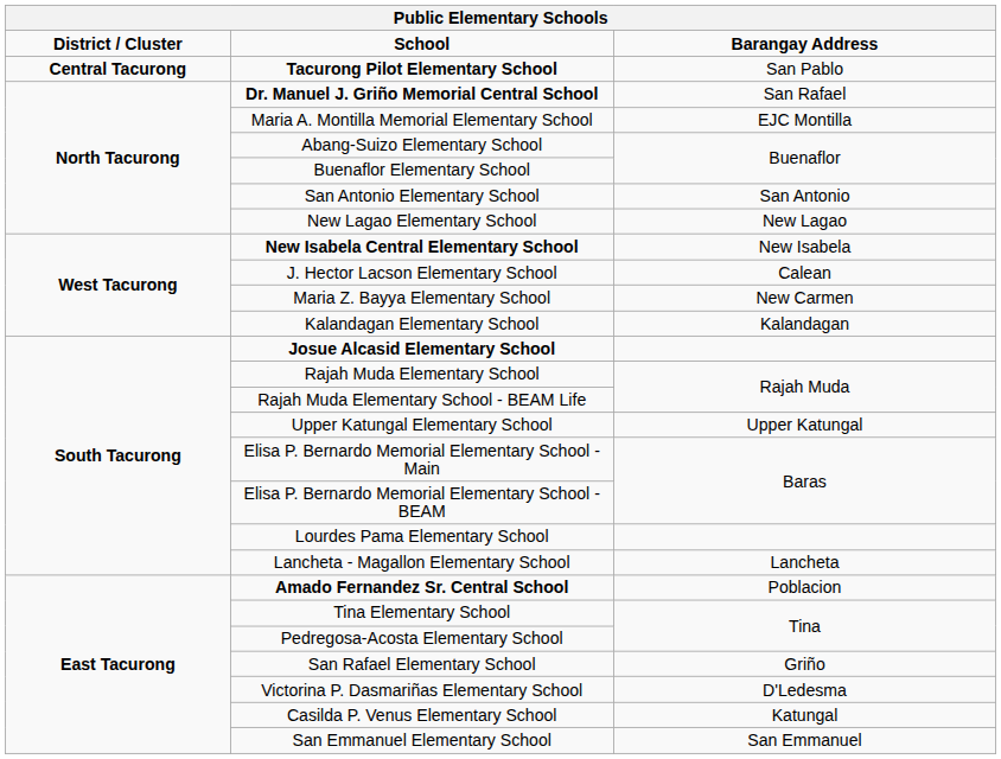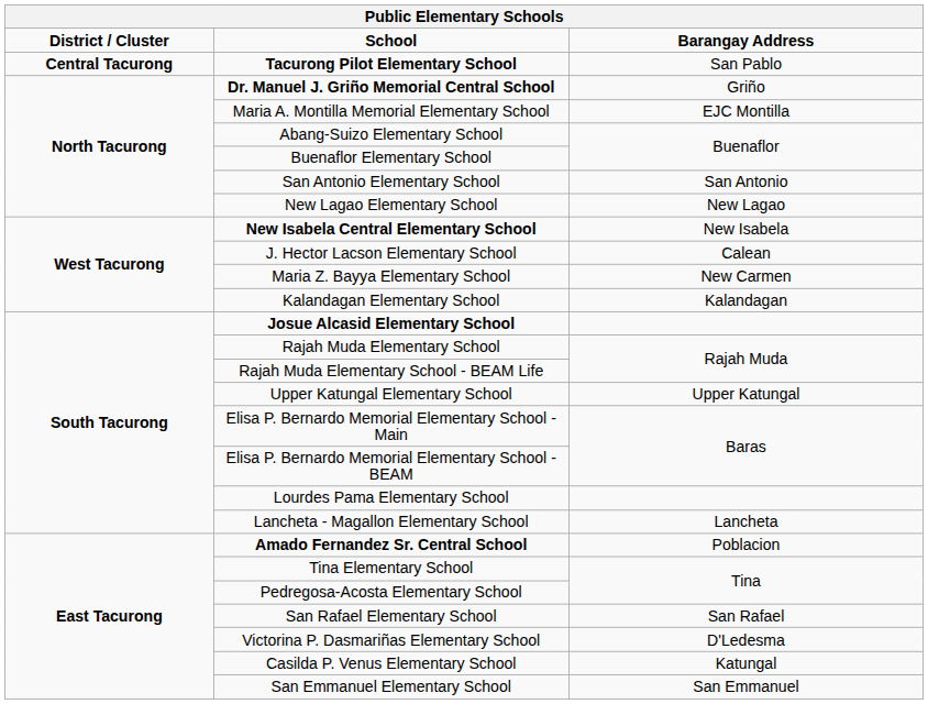Dr. Manuel J. Griño Memorial Central School | Barangay Address: San Rafael -> Griño
San Rafael Elementary School | Barangay Address: Griño -> San Rafael
